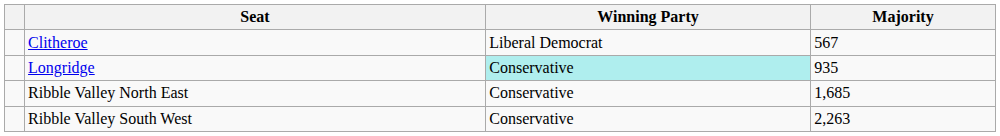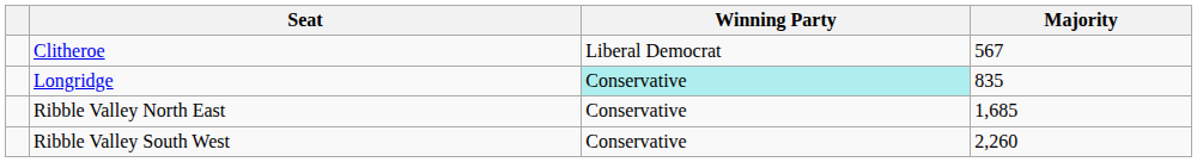Longridge | Majority: 935 -> 835
Ribble Valley South West | Majority: 2,263 -> 2,260
